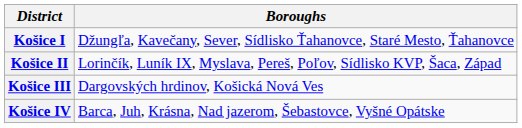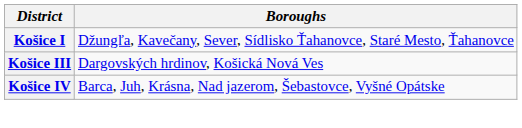- row: Košice II | Lorinčík, Luník IX, Myslava, Pereš, Poľov, Sídlisko KVP, Šaca, Západ
